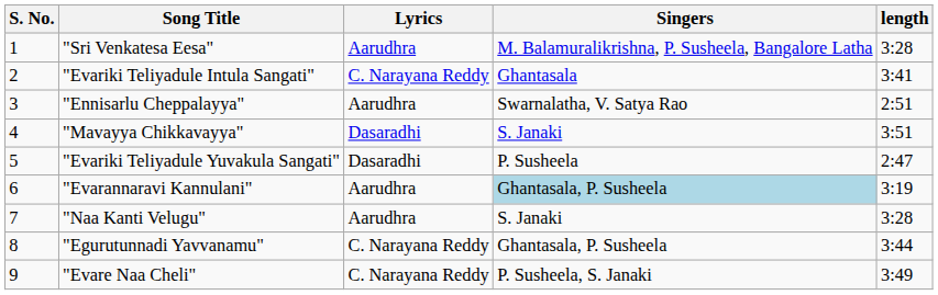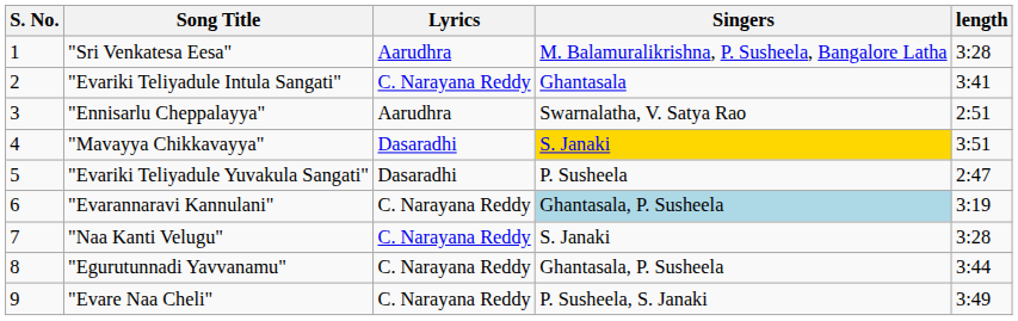"Mavayya Chikkavayya" | Singers: no background -> gold background
"Evarannaravi Kannulani" | Lyrics: Aarudhra -> C. Narayana Reddy
"Naa Kanti Velugu" | Lyrics: Aarudhra -> C. Narayana Reddy
